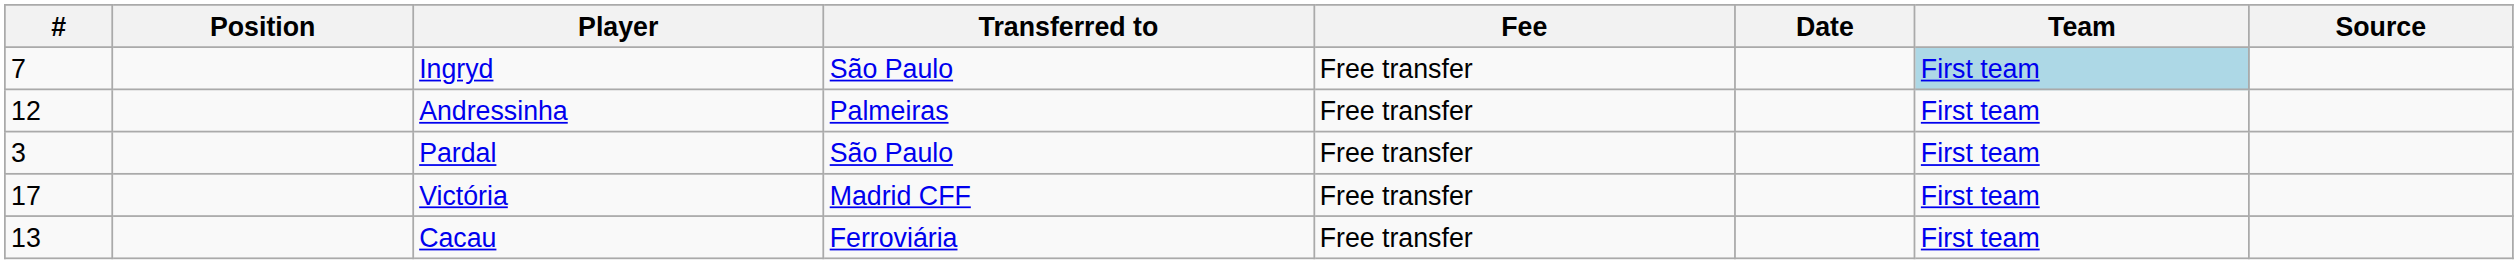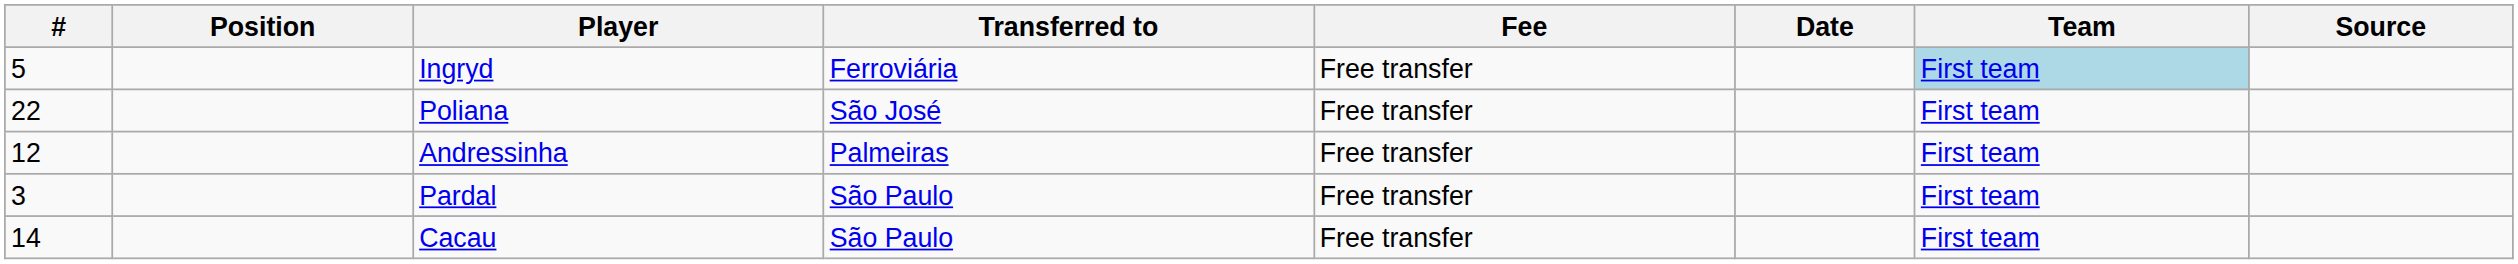Ingryd | #: 7 -> 5
Ingryd | Transferred to: São Paulo -> Ferroviária
+ row: 22 | Poliana | São José | Free transfer | First team
- row: 17 | Victória | Madrid CFF | Free transfer | First team
Cacau | #: 13 -> 14
Cacau | Transferred to: Ferroviária -> São Paulo
